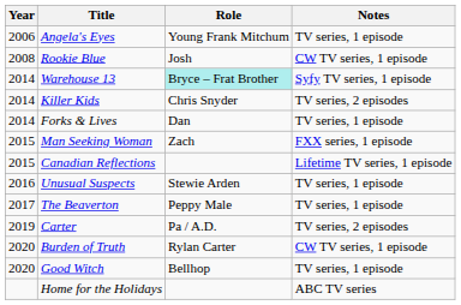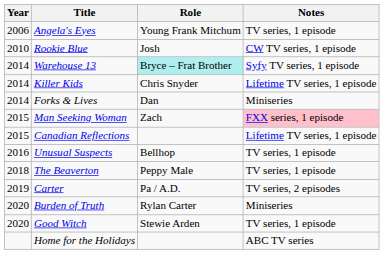Rookie Blue | Year: 2008 -> 2010
Killer Kids | Notes: TV series, 2 episodes -> Lifetime TV series, 1 episode
Forks & Lives | Notes: TV series, 1 episode -> Miniseries
Man Seeking Woman | Notes: no background -> pink background
Unusual Suspects | Role: Stewie Arden -> Bellhop
The Beaverton | Year: 2017 -> 2018
Burden of Truth | Notes: CW TV series, 1 episode -> Miniseries
Good Witch | Role: Bellhop -> Stewie Arden
